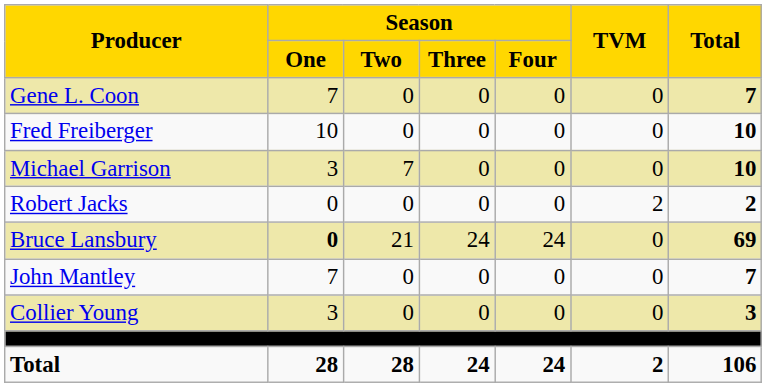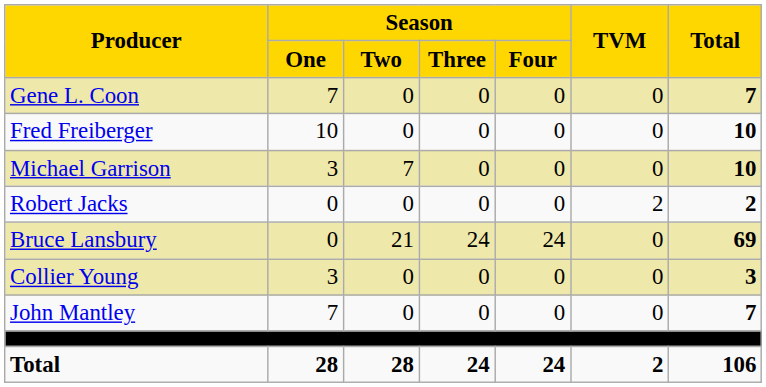Bruce Lansbury | column 2: bold -> normal
rows swapped: John Mantley <-> Collier Young
